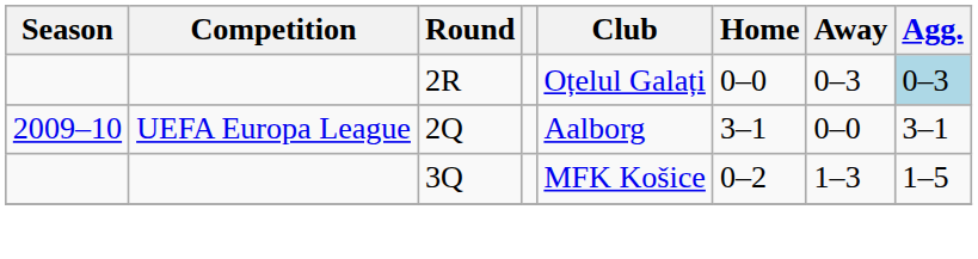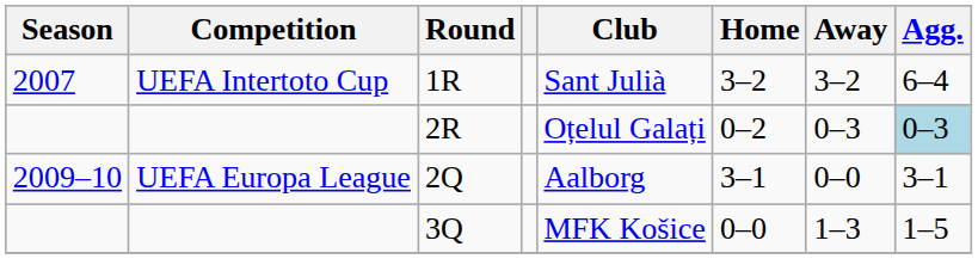+ row: 2007 | UEFA Intertoto Cup | 1R | Sant Julià | 3–2 | 3–2 | 6–4
2R | Home: 0–0 -> 0–2
3Q | Home: 0–2 -> 0–0
